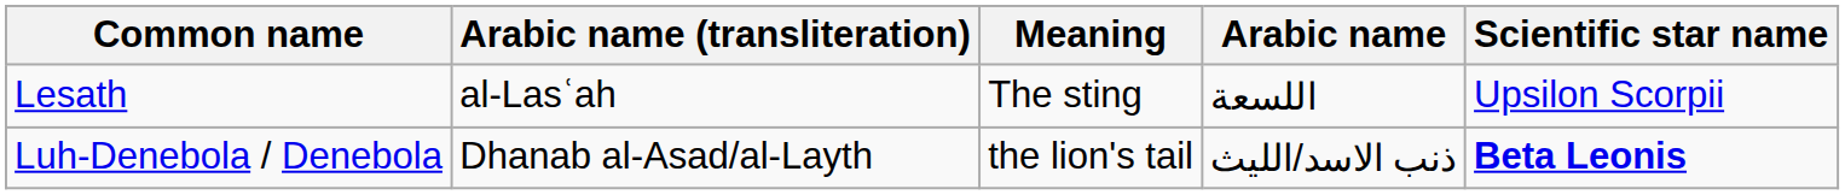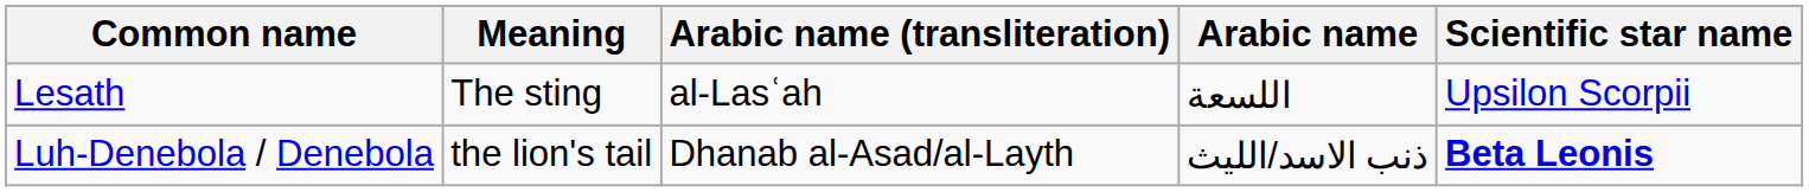columns swapped: Arabic name (transliteration) <-> Meaning
